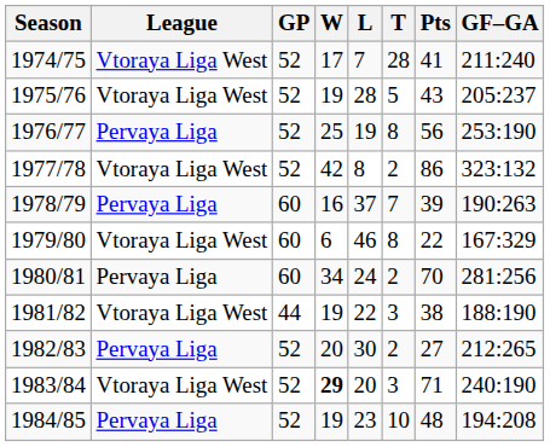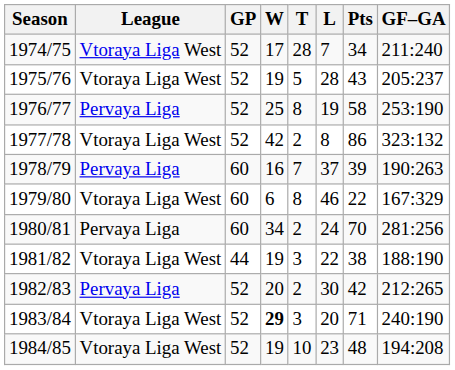columns swapped: L <-> T
1974/75 | Pts: 41 -> 34
1976/77 | Pts: 56 -> 58
1982/83 | Pts: 27 -> 42
1984/85 | League: Pervaya Liga -> Vtoraya Liga West
